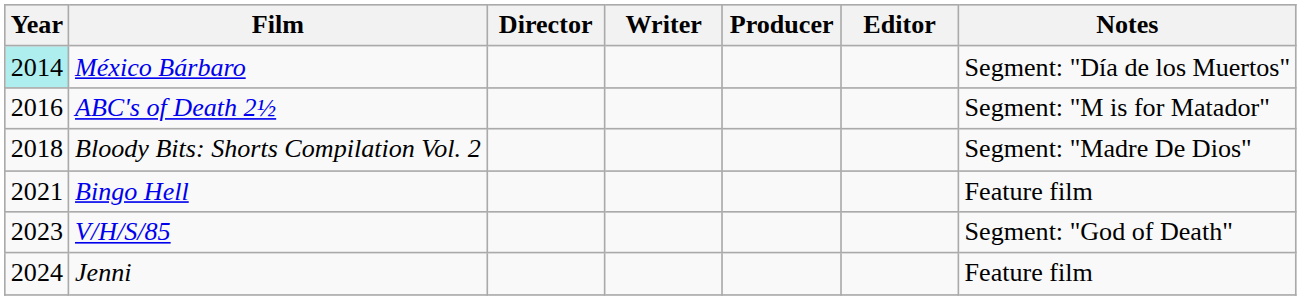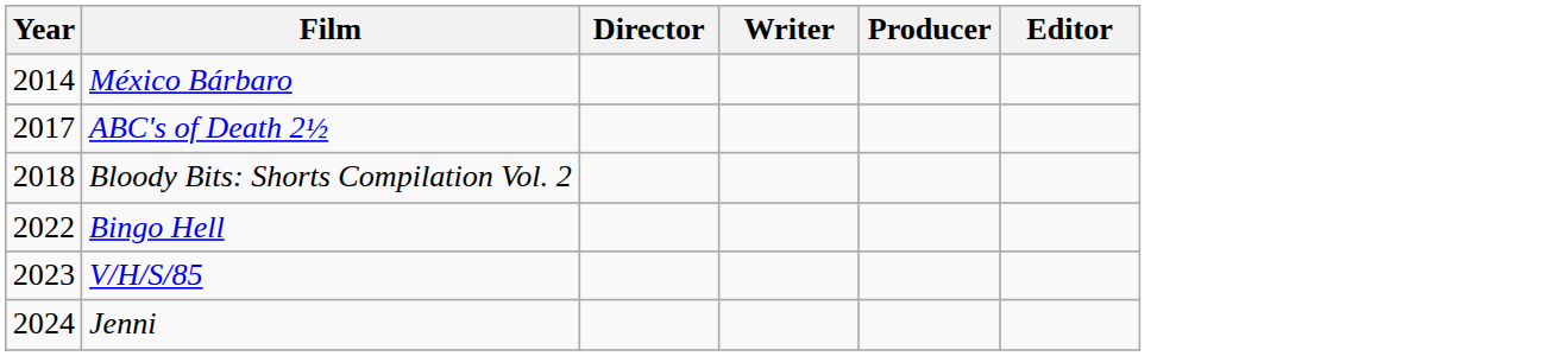- column: Notes | Segment: "Día de los Muertos" | Segment: "M is for Matador" | Segment: "Madre De Dios" | Feature film | Segment: "God of Death" | Feature film
México Bárbaro | Year: paleturquoise background -> no background
ABC's of Death 2½ | Year: 2016 -> 2017
Bingo Hell | Year: 2021 -> 2022
